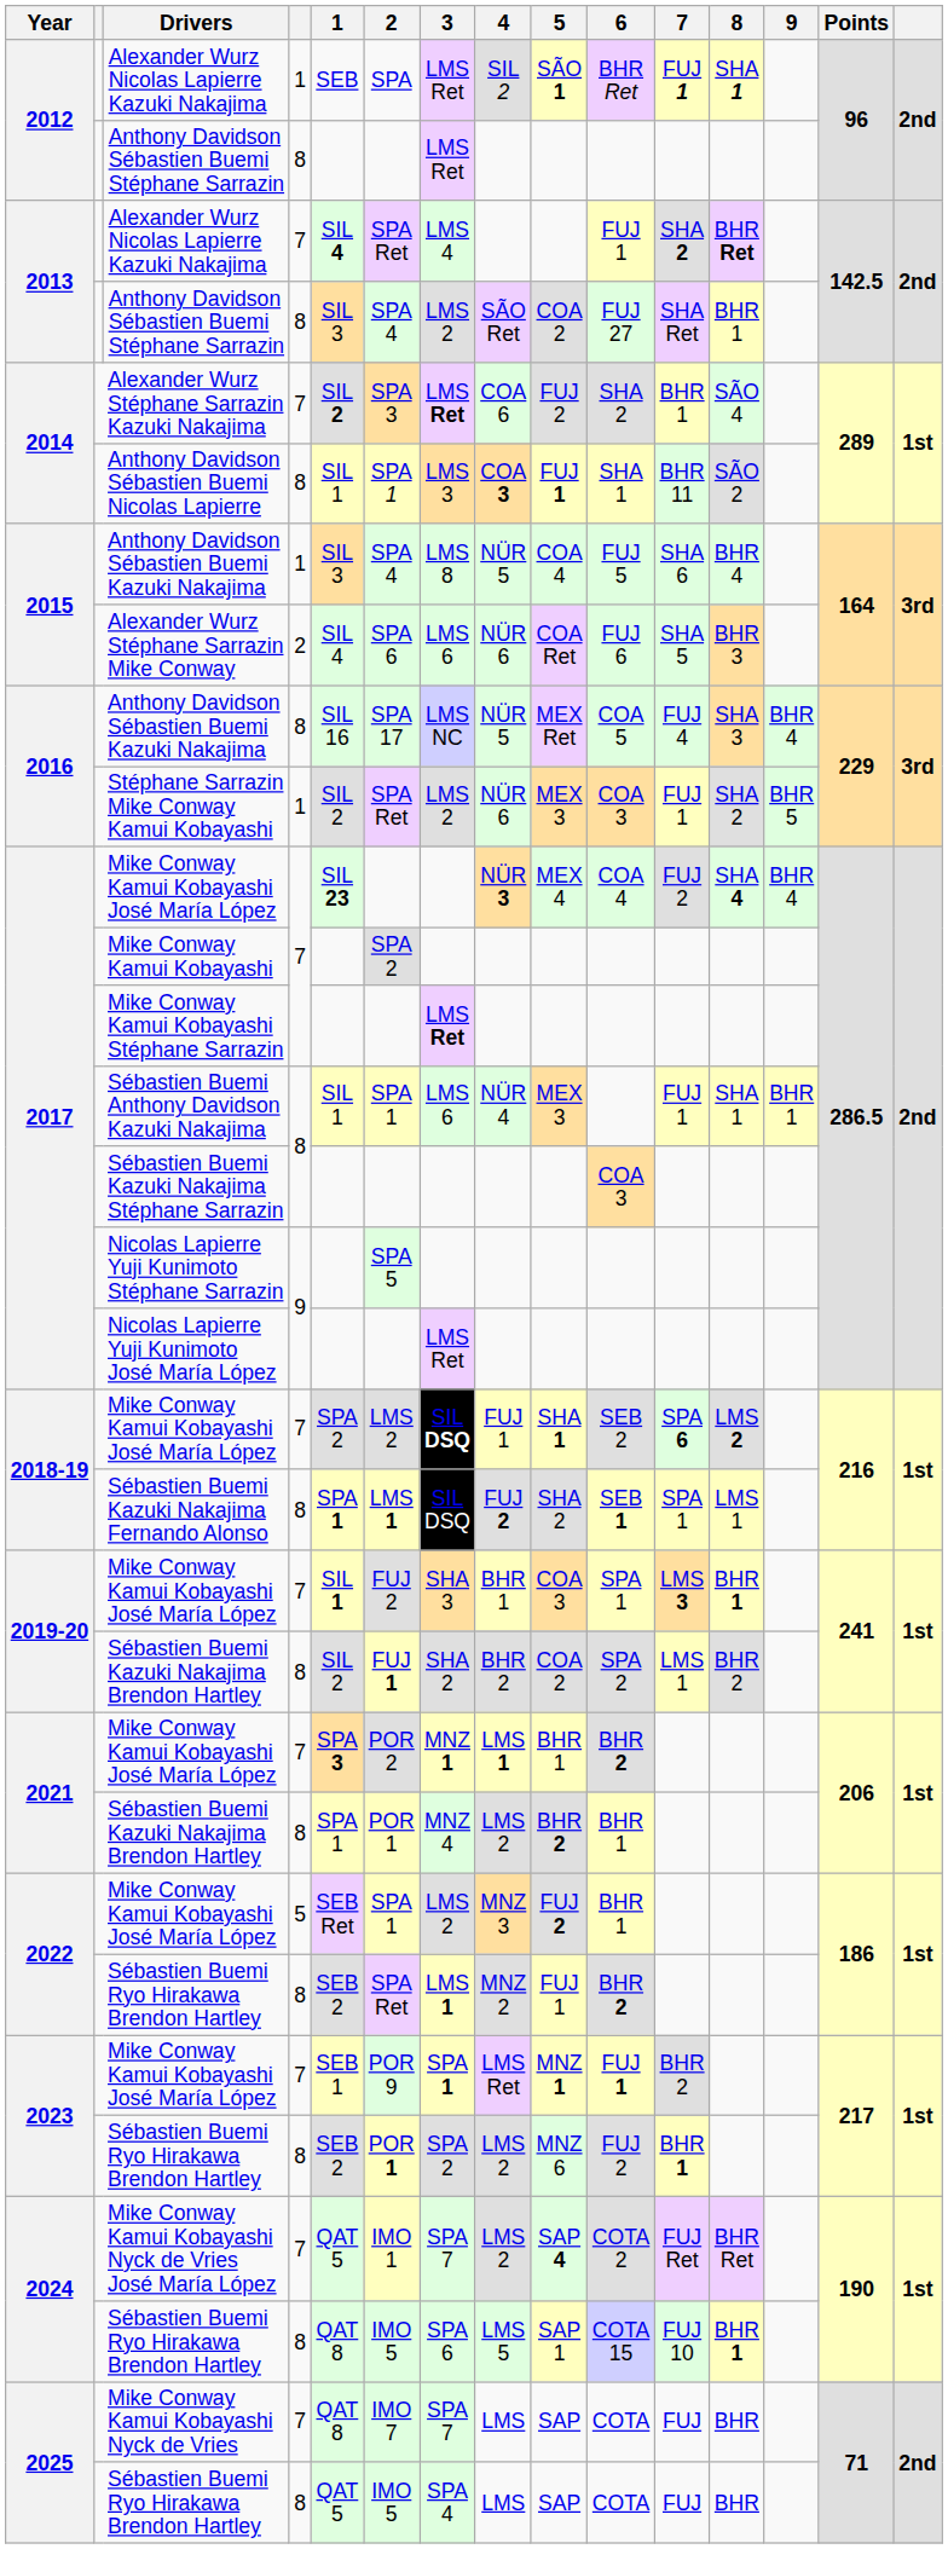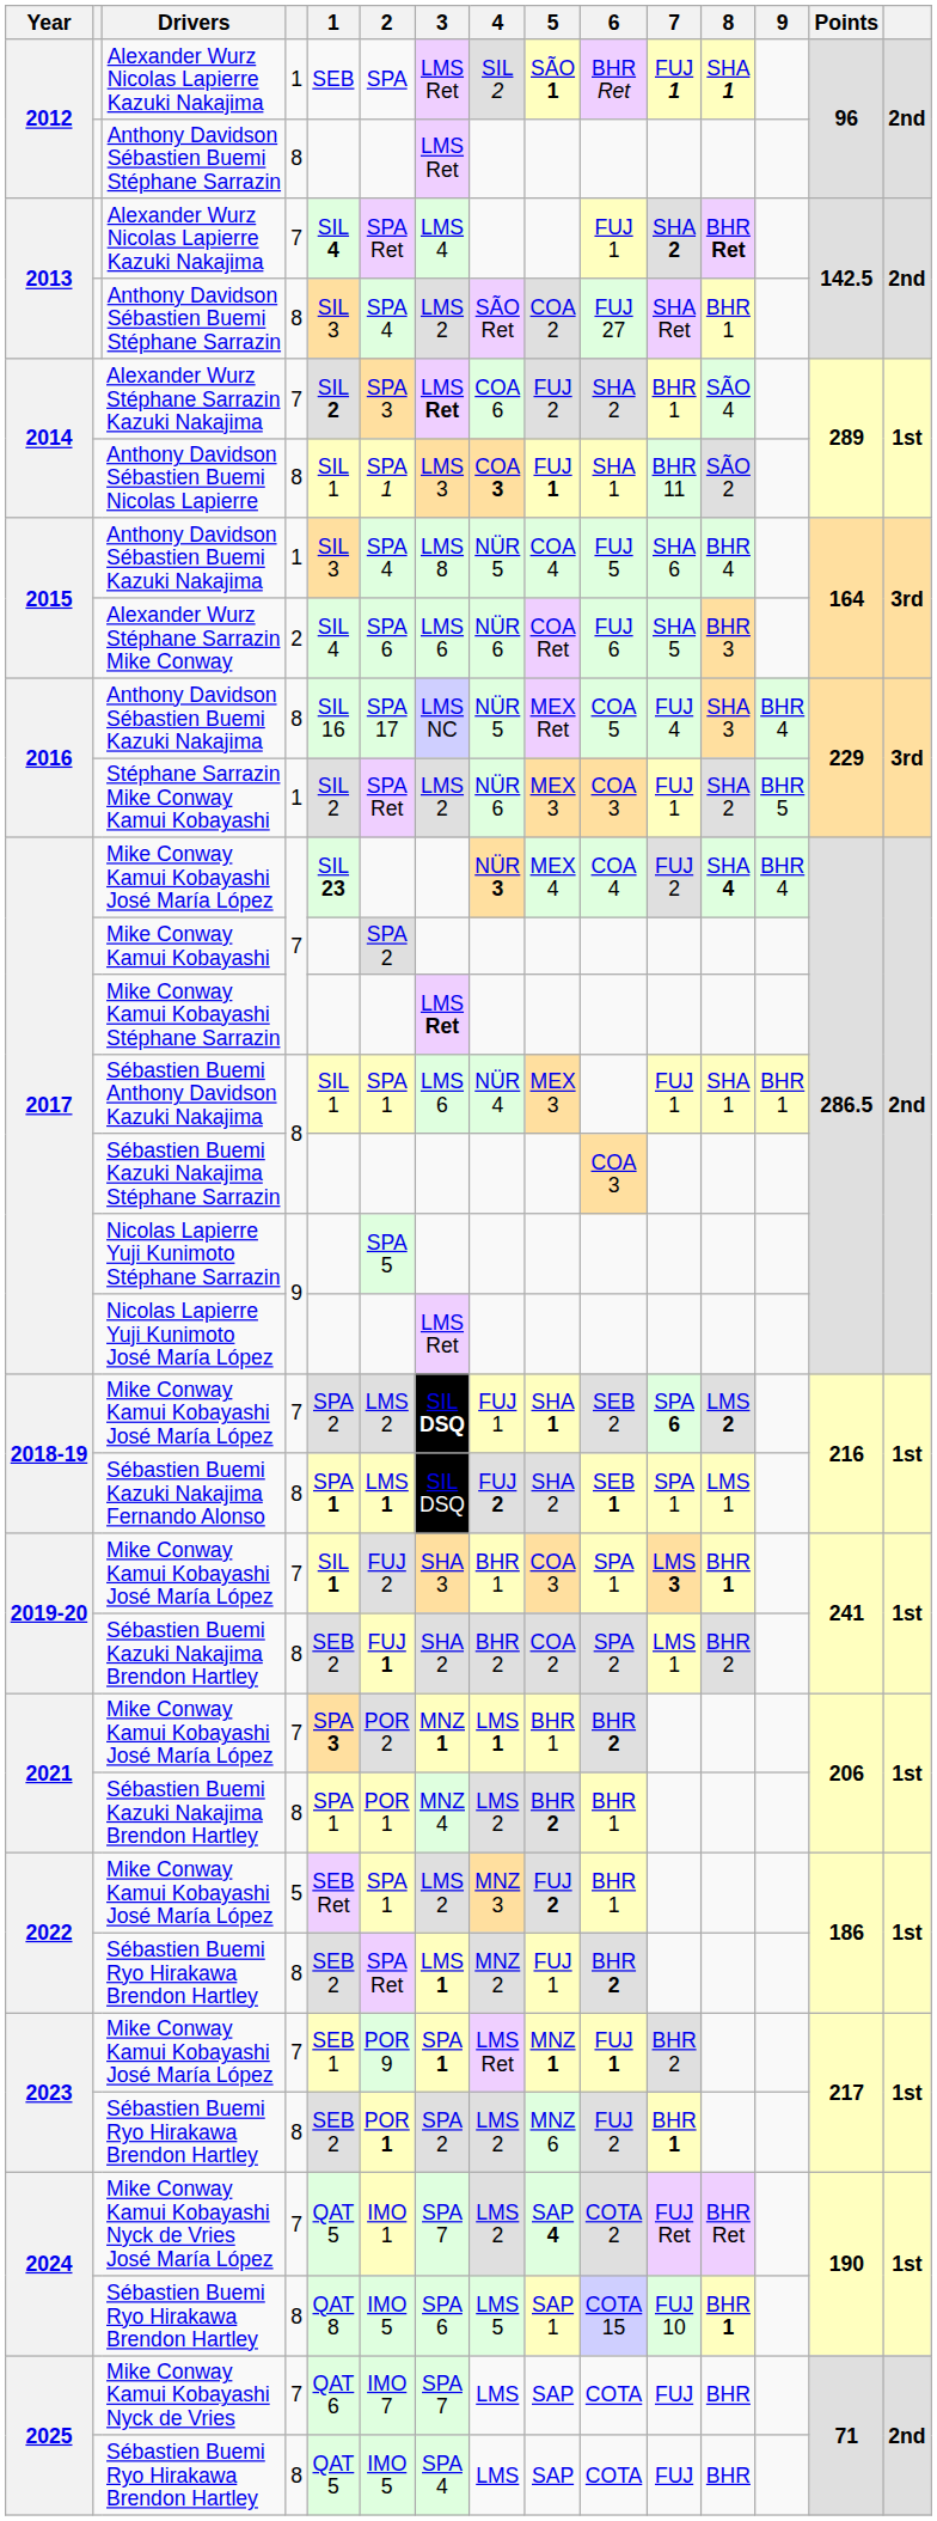2019-20 / Sébastien Buemi Kazuki Nakajima Brendon Hartley | 1: SIL 2 -> SEB 2
Mike Conway Kamui Kobayashi Nyck de Vries | 1: QAT 8 -> QAT 6
